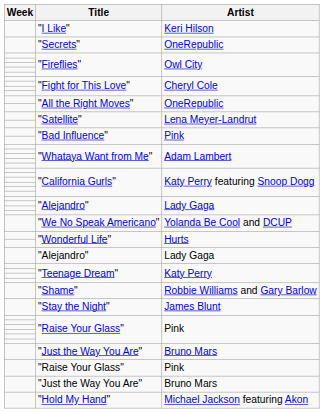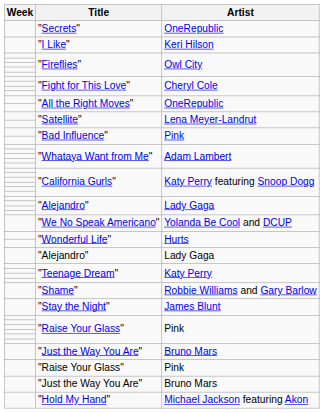rows swapped: "Secrets" <-> "I Like"
